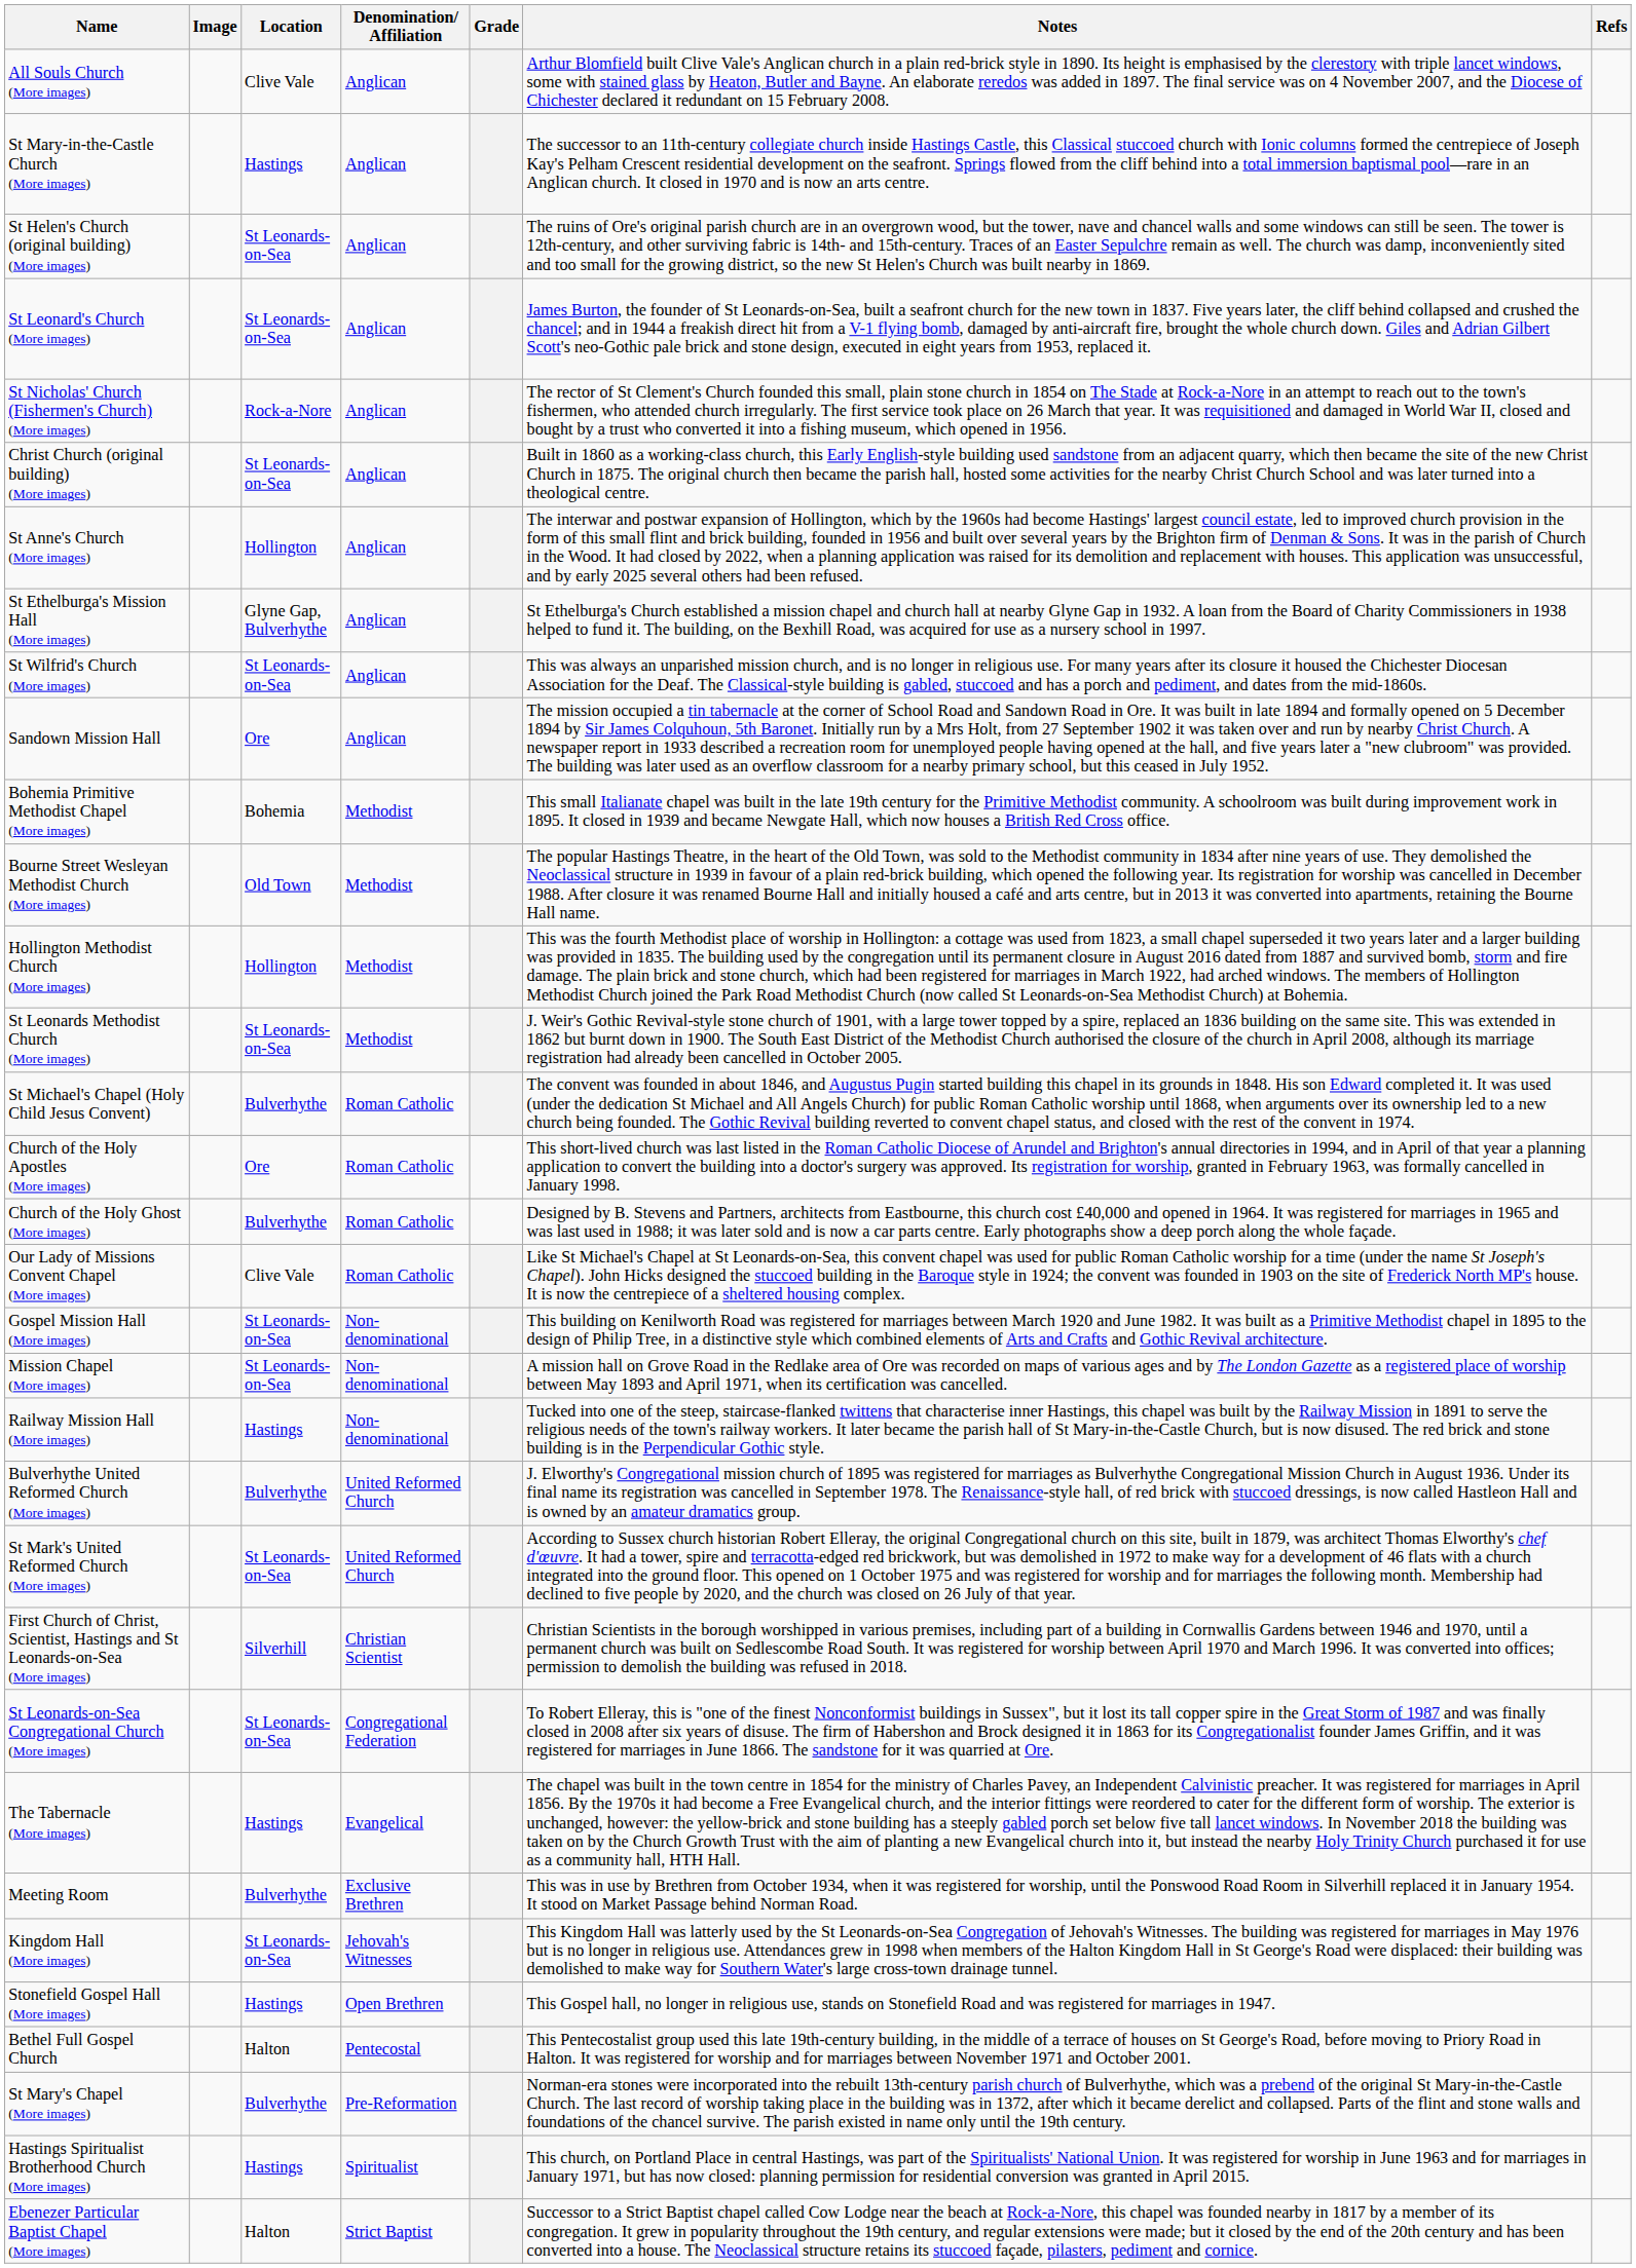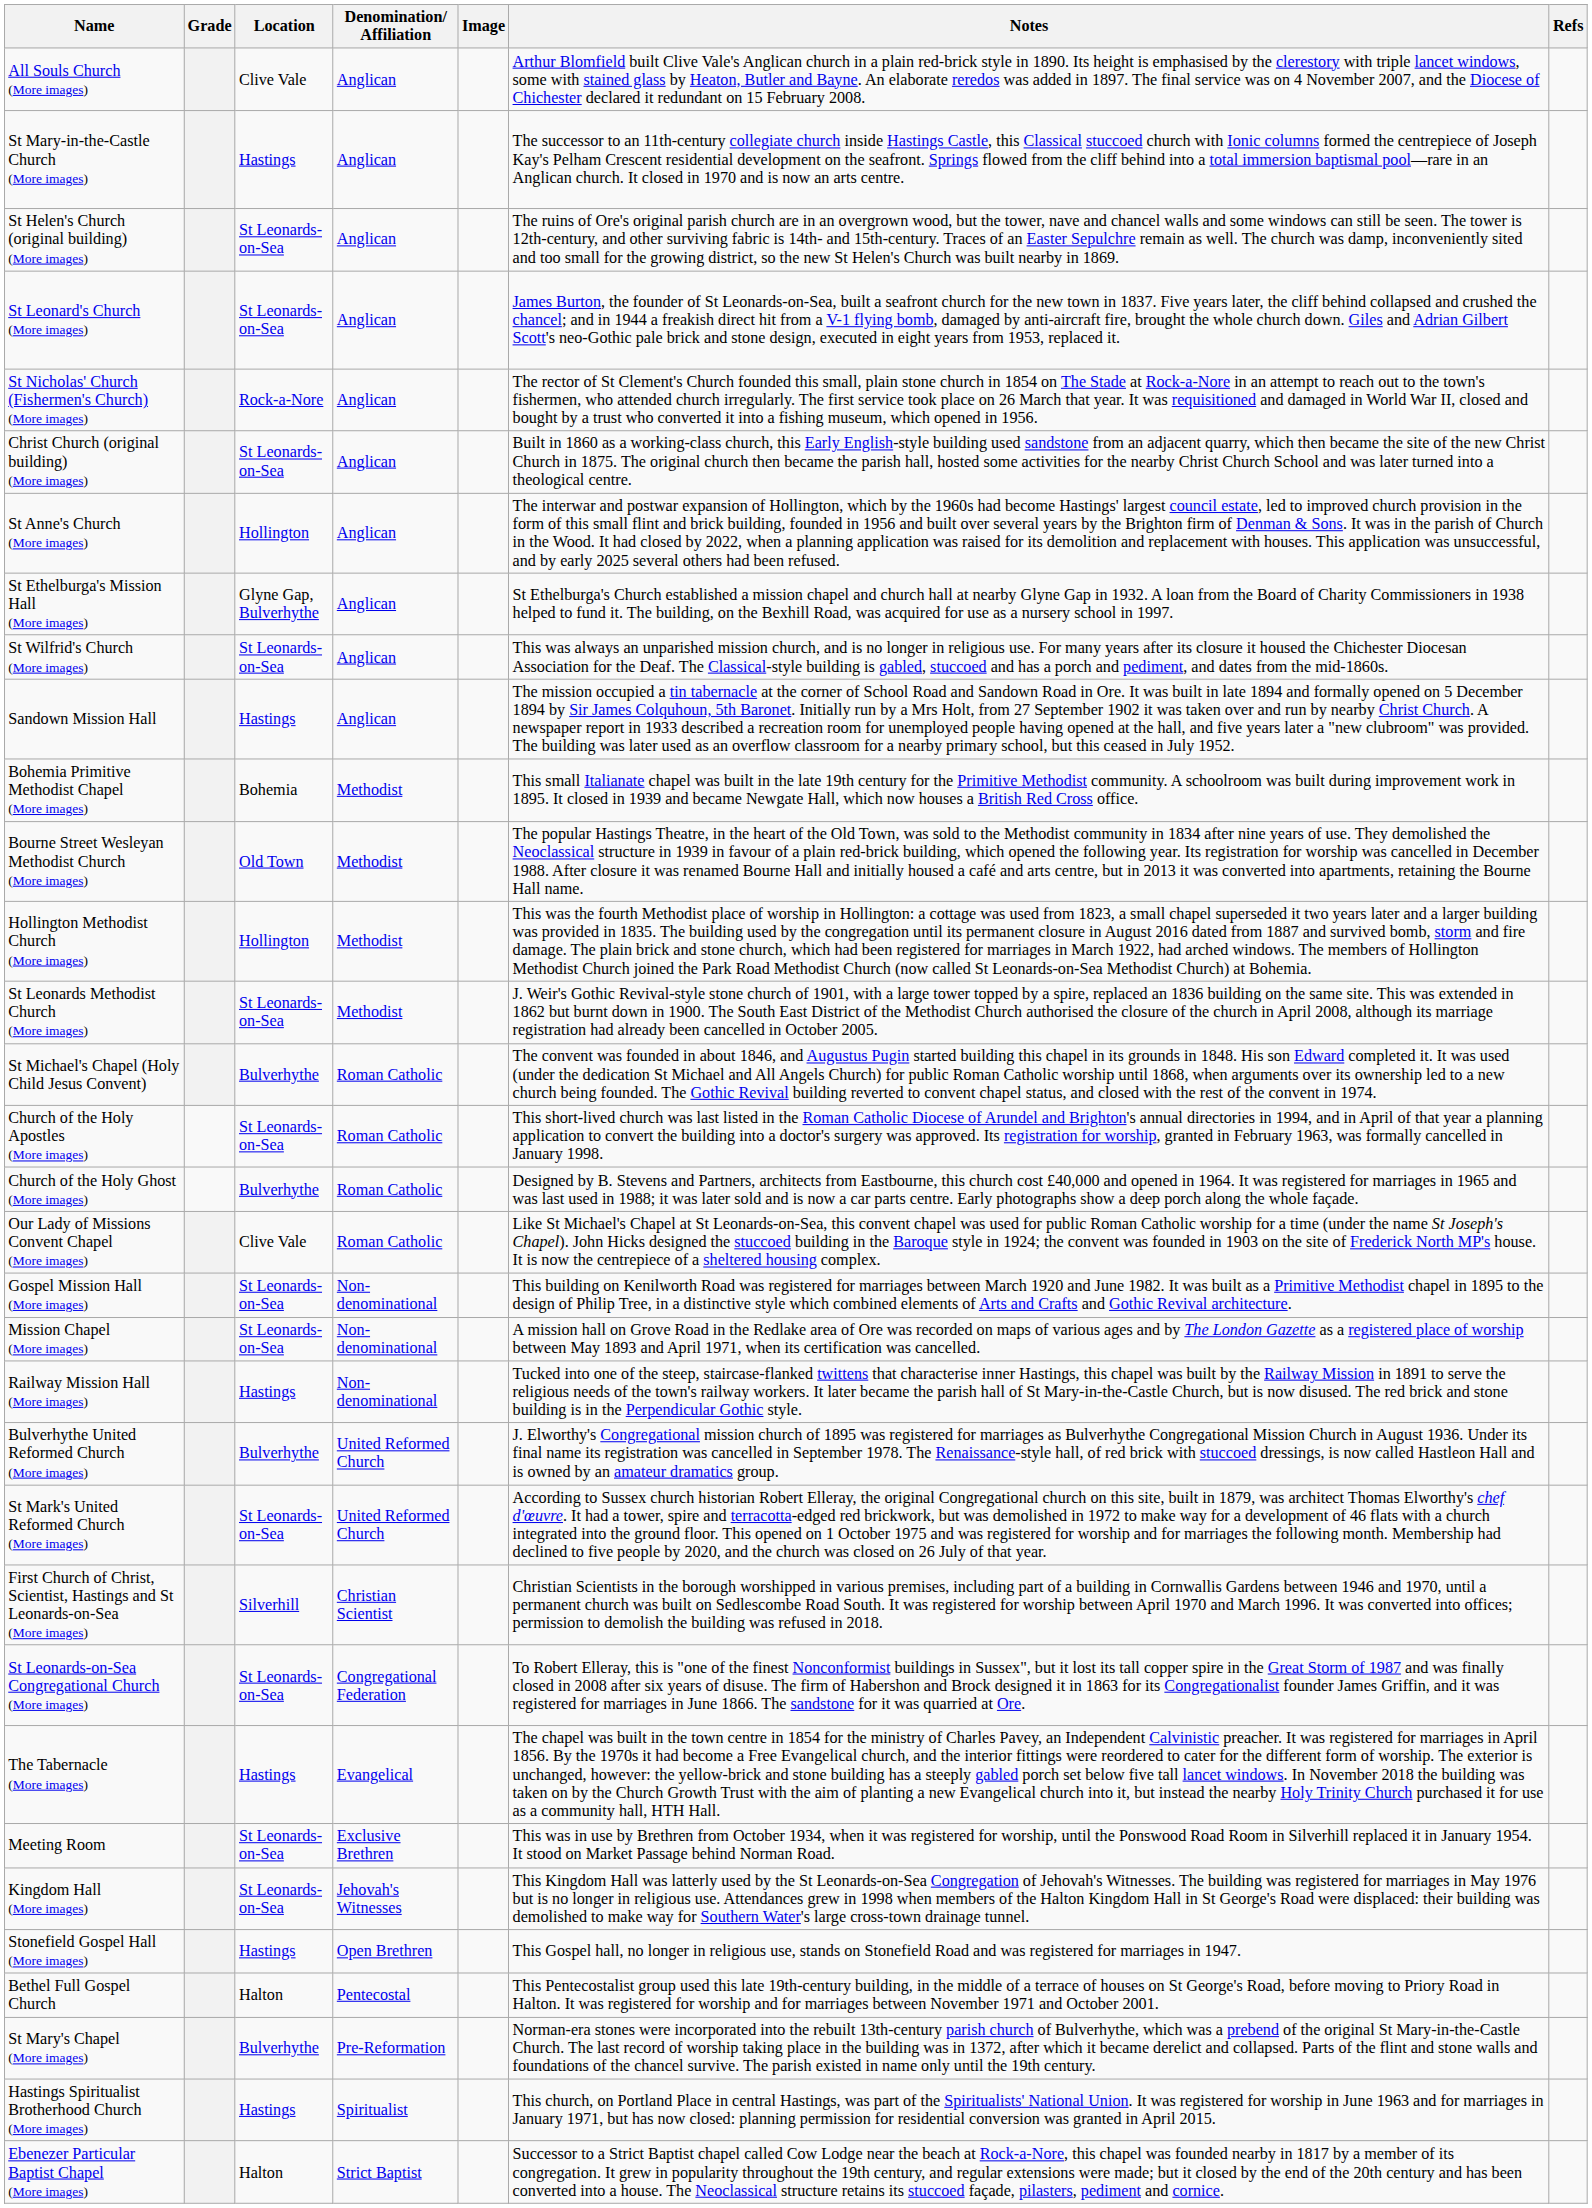columns swapped: Image <-> Grade
Sandown Mission Hall | Location: Ore -> Hastings
Church of the Holy Apostles (More images) | Location: Ore -> St Leonards-on-Sea
Meeting Room | Location: Bulverhythe -> St Leonards-on-Sea
